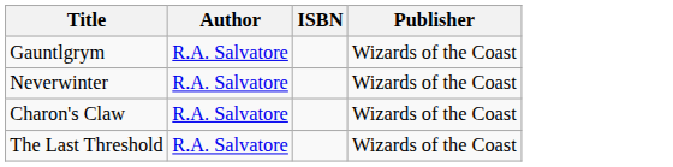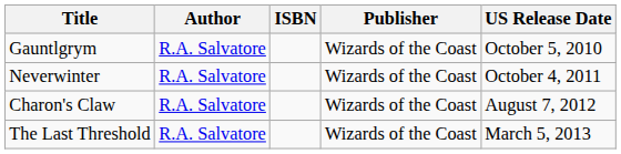+ column: US Release Date | October 5, 2010 | October 4, 2011 | August 7, 2012 | March 5, 2013
